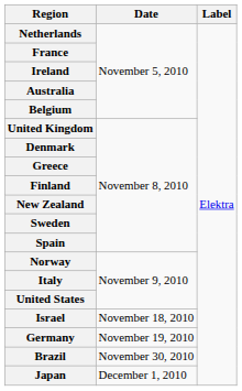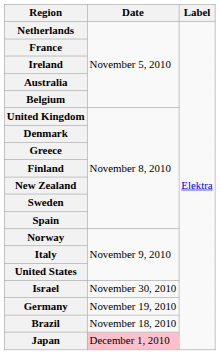Israel | Date: November 18, 2010 -> November 30, 2010
Brazil | Date: November 30, 2010 -> November 18, 2010
Japan | Date: no background -> pink background
